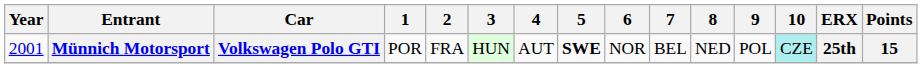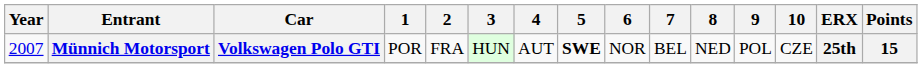Münnich Motorsport | Year: 2001 -> 2007
Münnich Motorsport | 10: paleturquoise background -> no background
